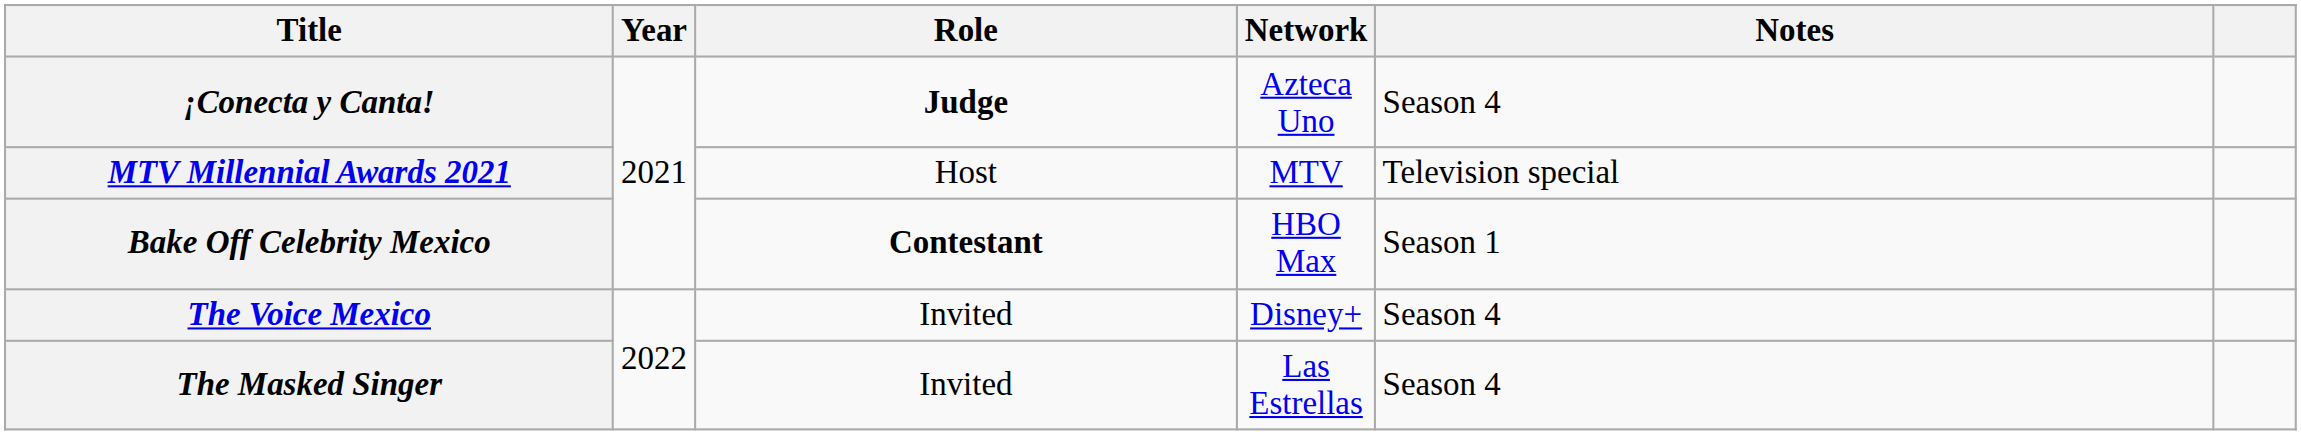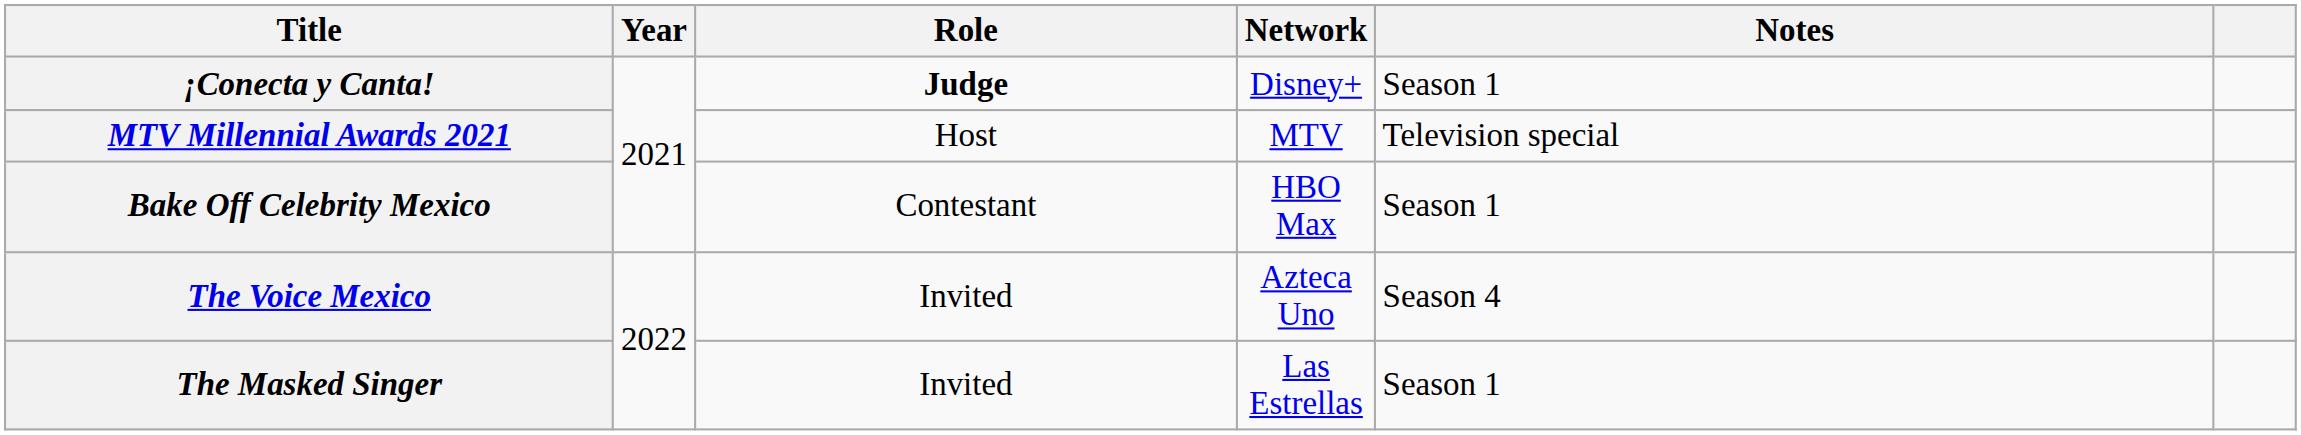¡Conecta y Canta! | Network: Azteca Uno -> Disney+
¡Conecta y Canta! | Notes: Season 4 -> Season 1
Bake Off Celebrity Mexico | Role: bold -> normal
The Voice Mexico | Network: Disney+ -> Azteca Uno
The Masked Singer | Notes: Season 4 -> Season 1
